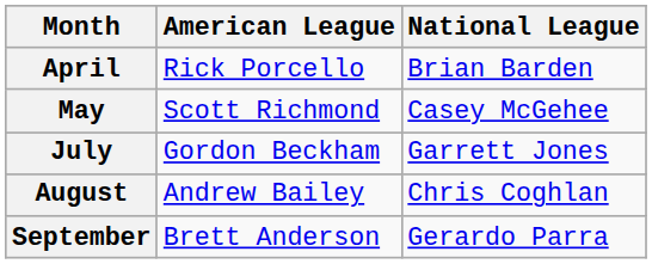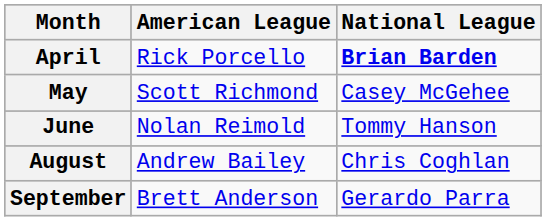April | National League: normal -> bold
+ row: June | Nolan Reimold | Tommy Hanson
- row: July | Gordon Beckham | Garrett Jones
